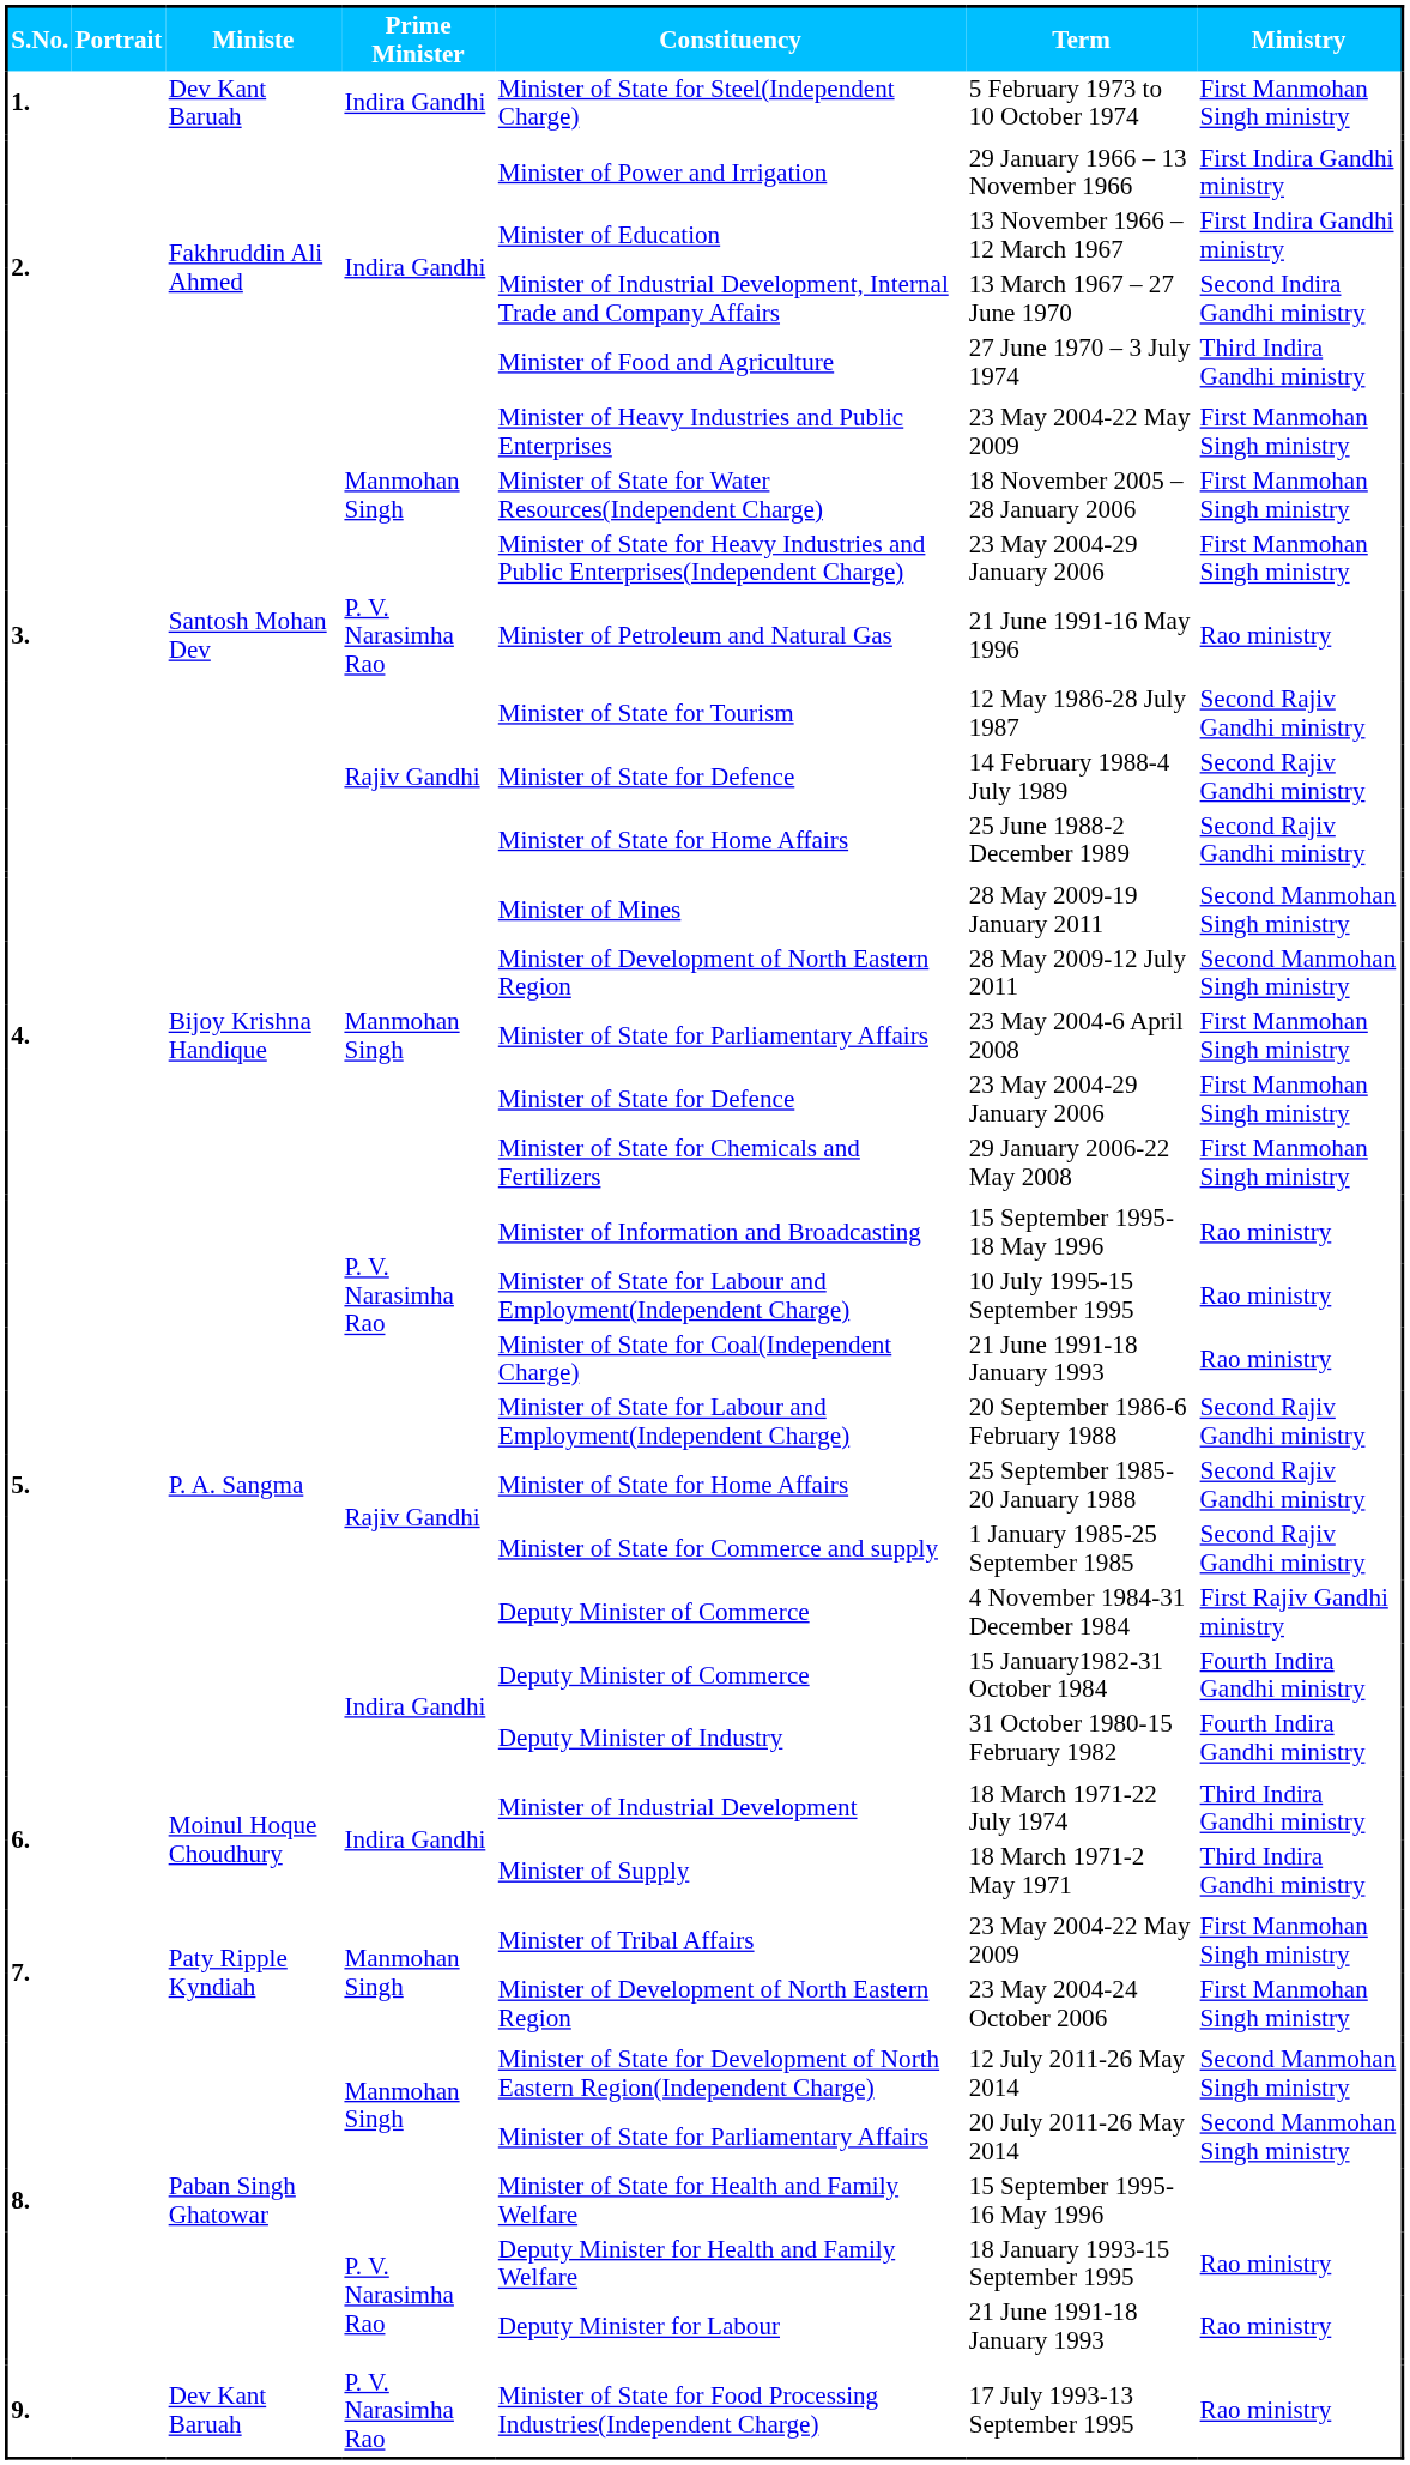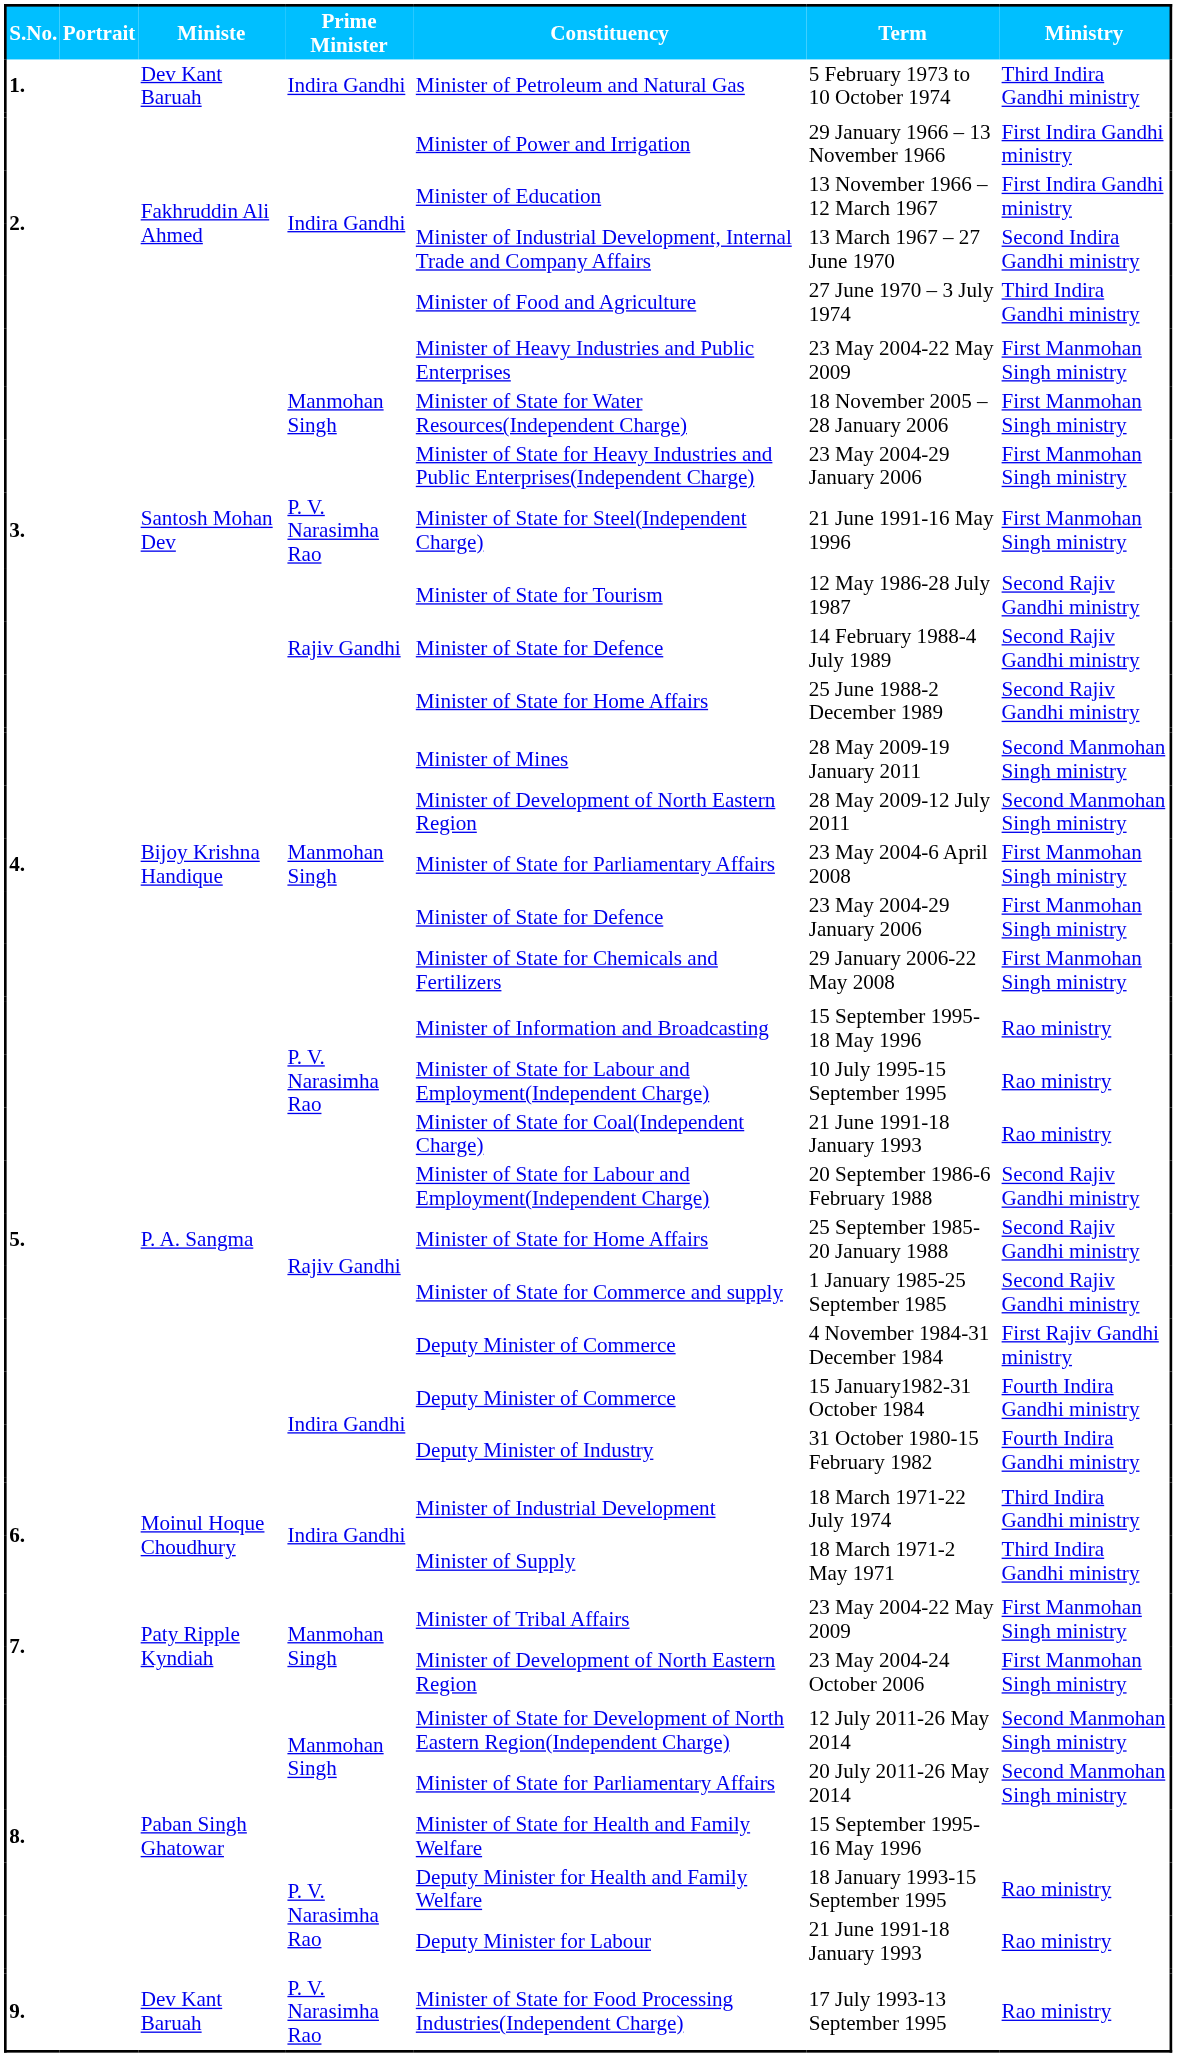1. | Constituency: Minister of State for Steel(Independent Charge) -> Minister of Petroleum and Natural Gas
1. | Ministry: First Manmohan Singh ministry -> Third Indira Gandhi ministry
3. / P. V. Narasimha Rao | Constituency: Minister of Petroleum and Natural Gas -> Minister of State for Steel(Independent Charge)
3. / P. V. Narasimha Rao | Ministry: Rao ministry -> First Manmohan Singh ministry
